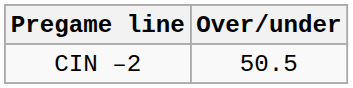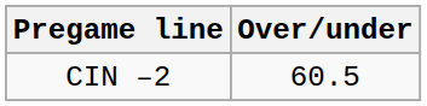CIN –2 | Over/under: 50.5 -> 60.5
